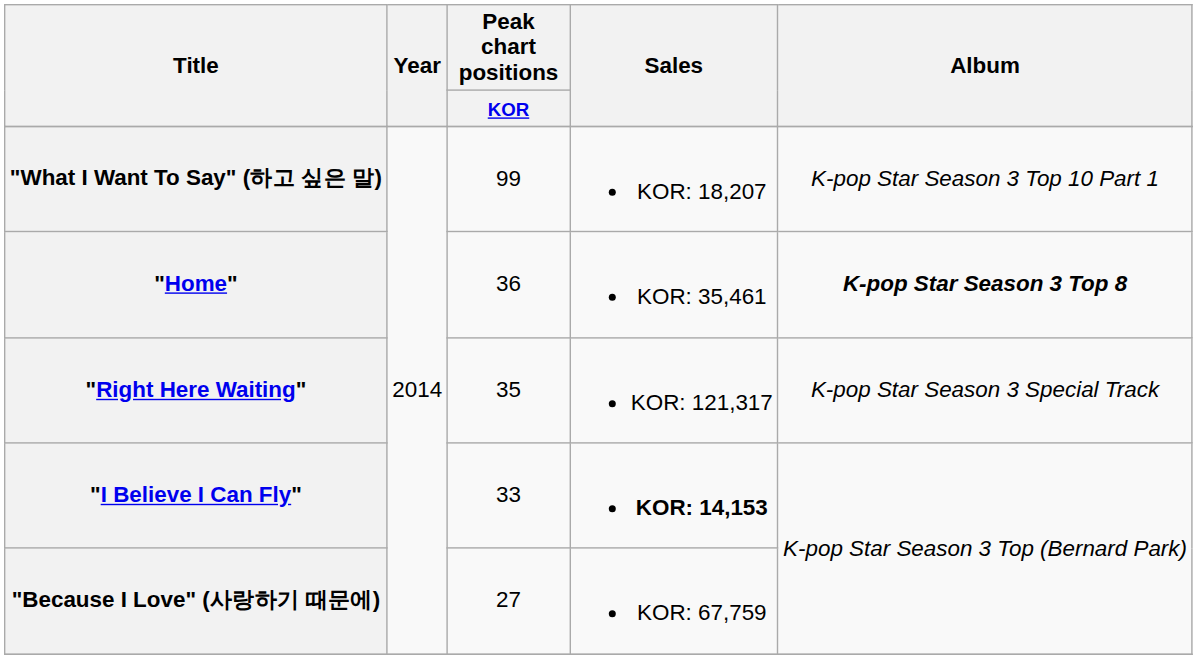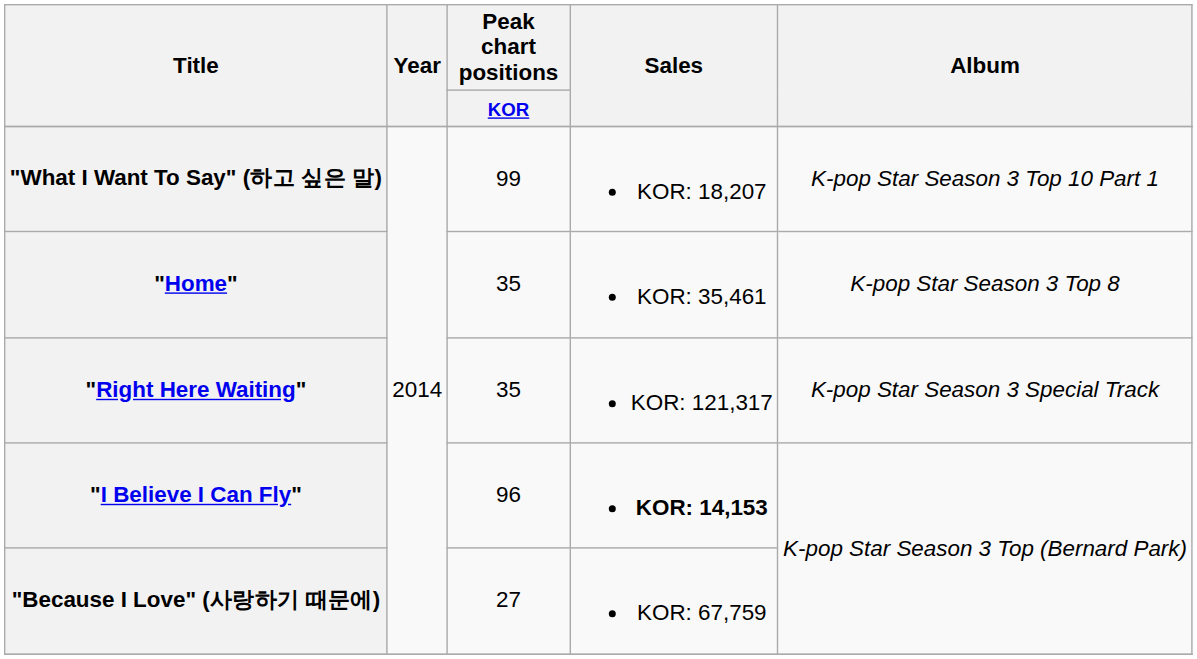"Home" | Peak chart positions / KOR: 36 -> 35
"Home" | Album: bold -> normal
"I Believe I Can Fly" | Peak chart positions / KOR: 33 -> 96
